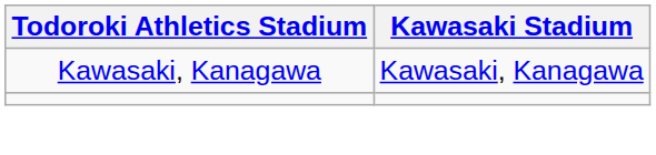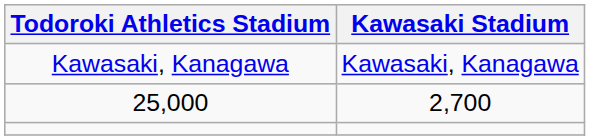+ row: 25,000 | 2,700
